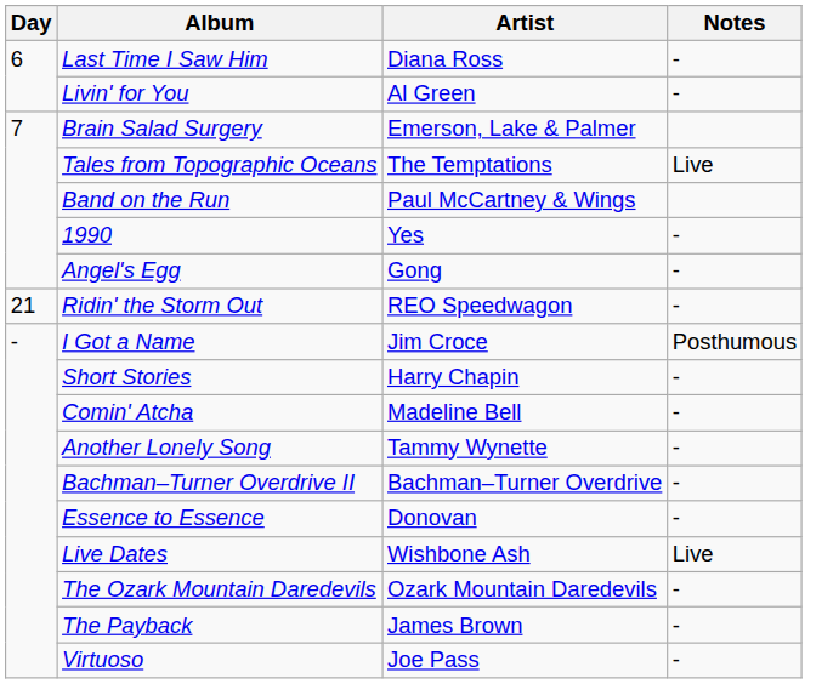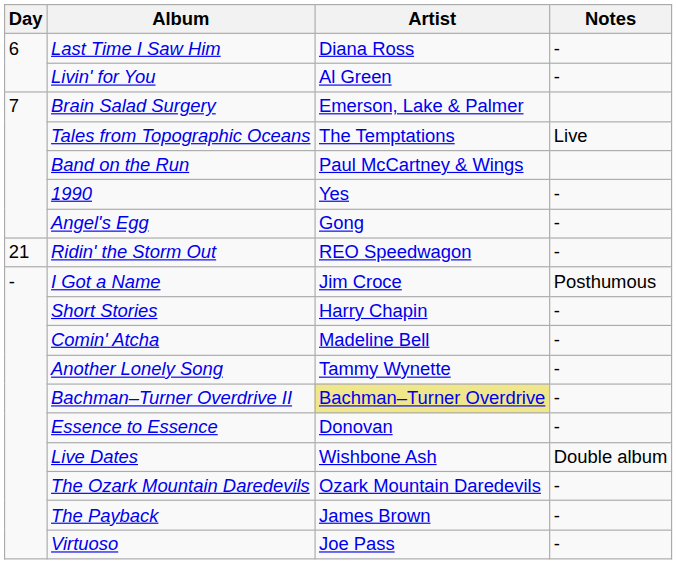Bachman–Turner Overdrive II | Artist: no background -> khaki background
Live Dates | Notes: Live -> Double album
